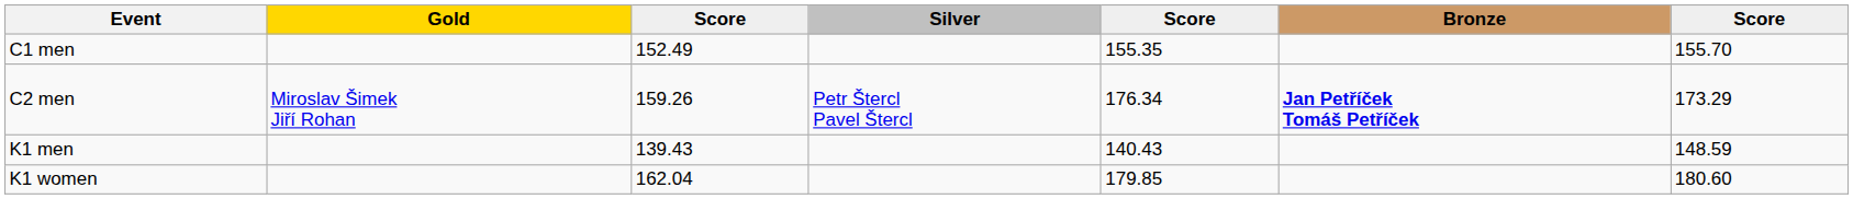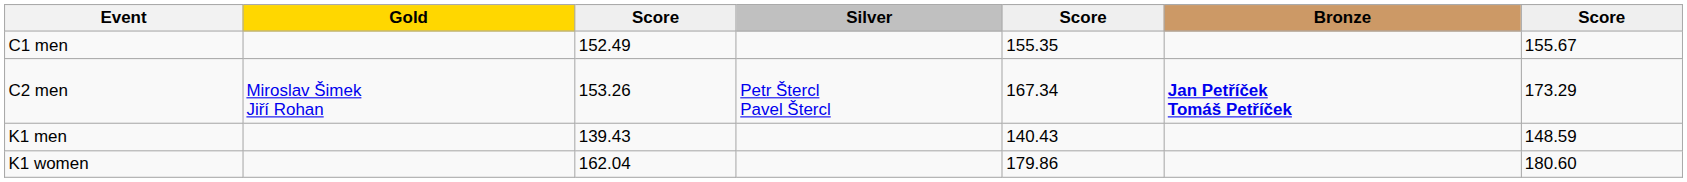C1 men | column 7: 155.70 -> 155.67
C2 men | column 3: 159.26 -> 153.26
C2 men | column 5: 176.34 -> 167.34
K1 women | column 5: 179.85 -> 179.86
